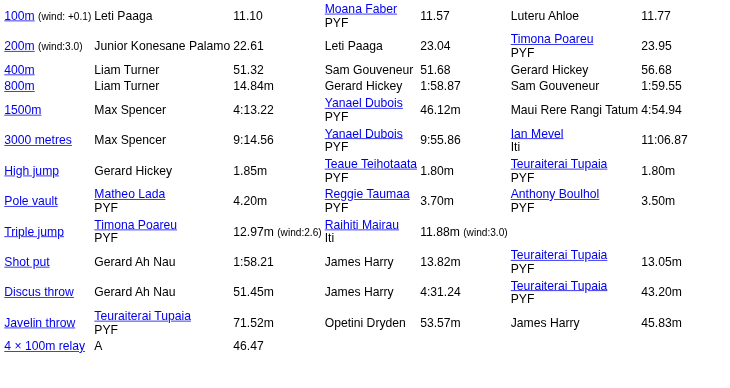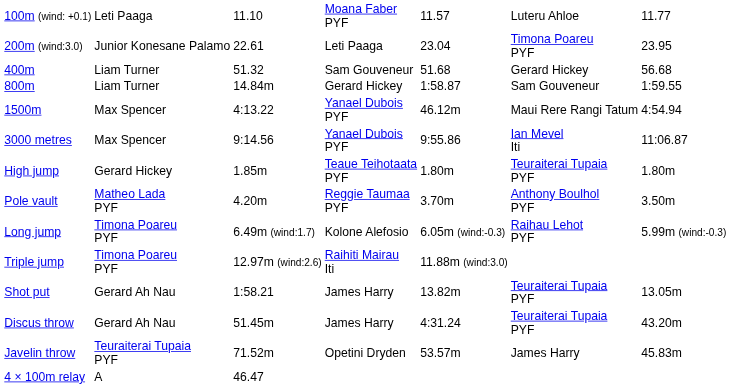+ row: Long jump | Timona Poareu PYF | 6.49m (wind:1.7) | Kolone Alefosio | 6.05m (wind:-0.3) | Raihau Lehot PYF | 5.99m (wind:-0.3)
